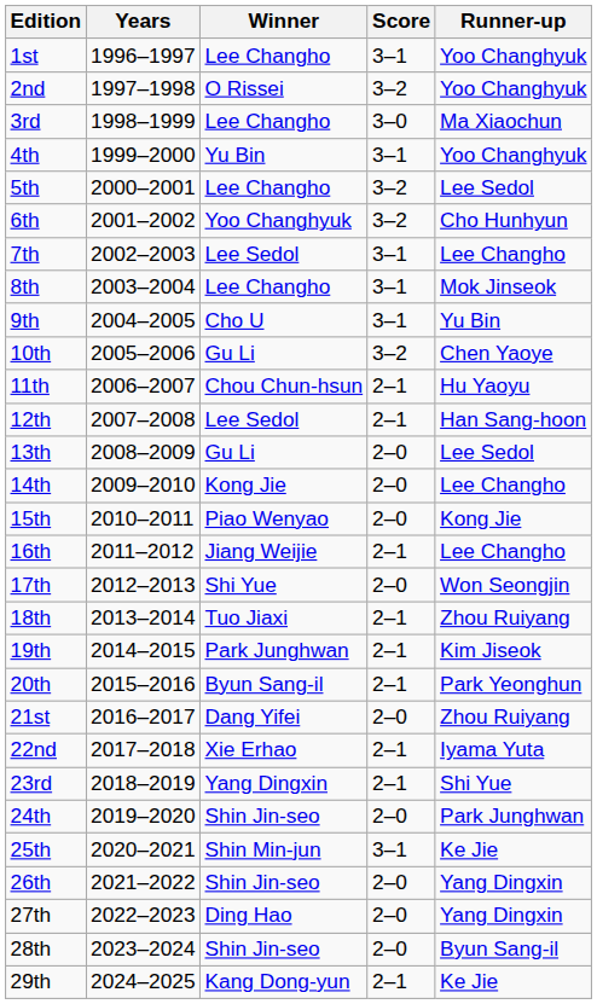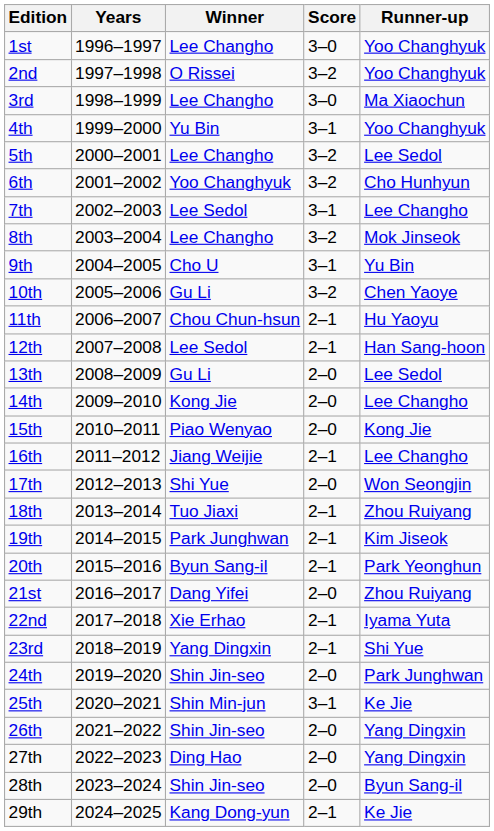1st | Score: 3–1 -> 3–0
8th | Score: 3–1 -> 3–2
